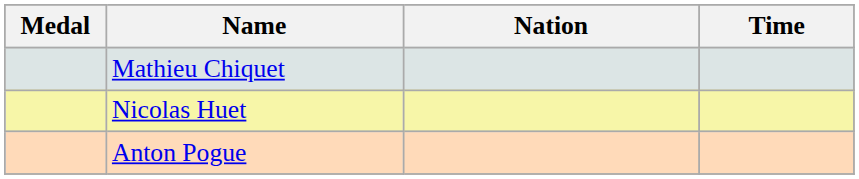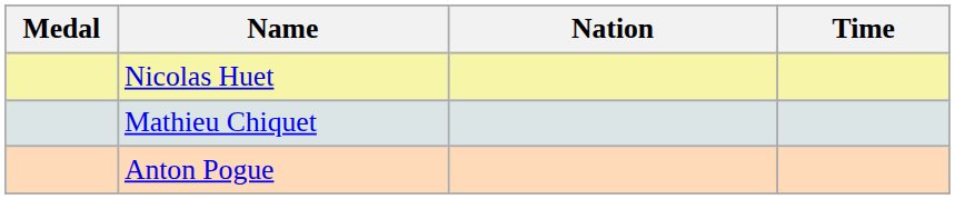rows swapped: Nicolas Huet <-> Mathieu Chiquet
